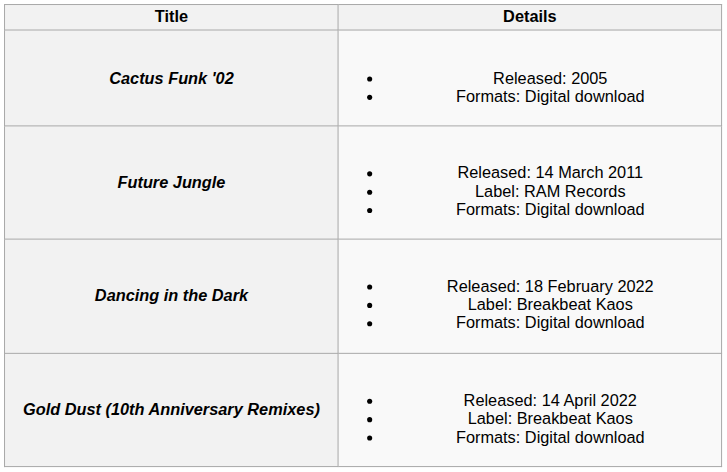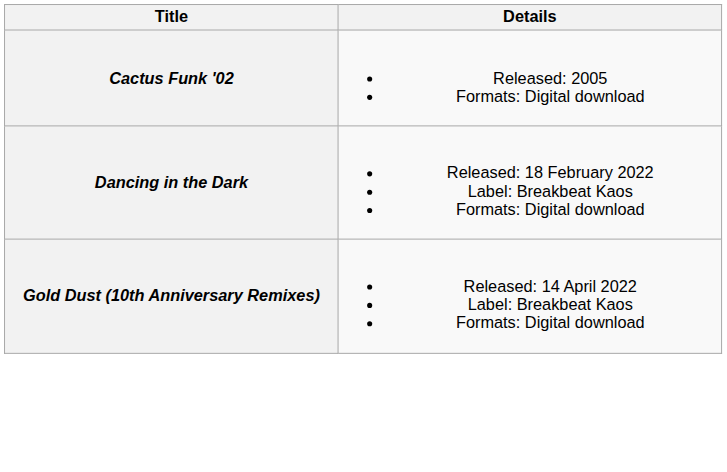- row: Future Jungle | Released: 14 March 2011 Label: RAM Records Formats: Digital download
